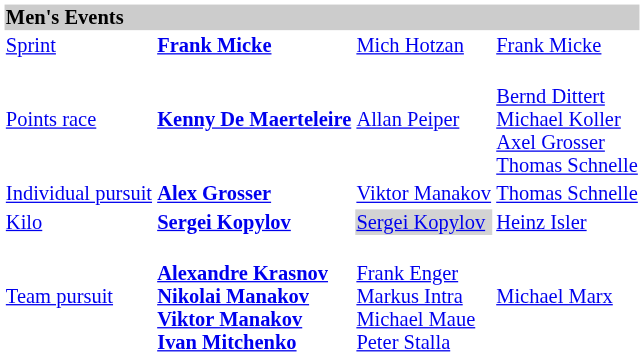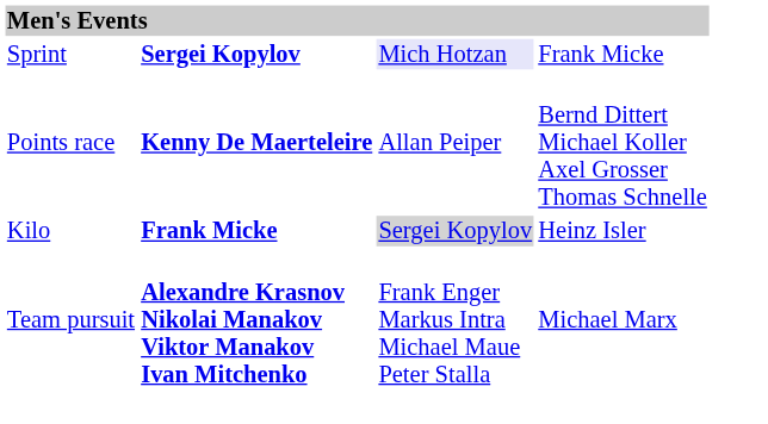Sprint | column 2: Frank Micke -> Sergei Kopylov
Sprint | column 3: no background -> lavender background
- row: Individual pursuit | Alex Grosser | Viktor Manakov | Thomas Schnelle
Kilo | column 2: Sergei Kopylov -> Frank Micke
